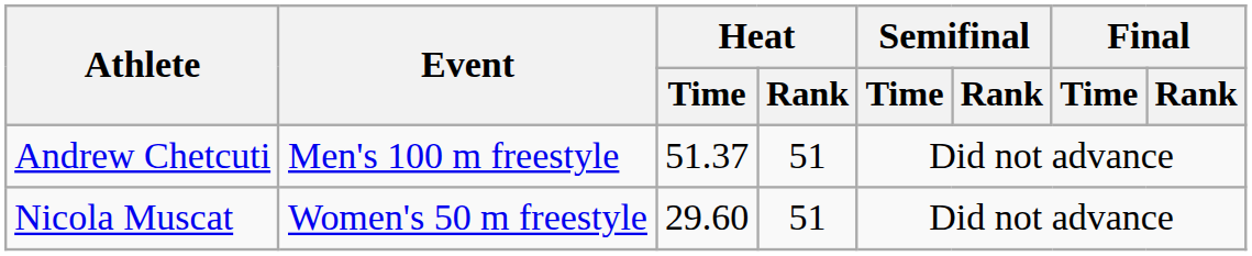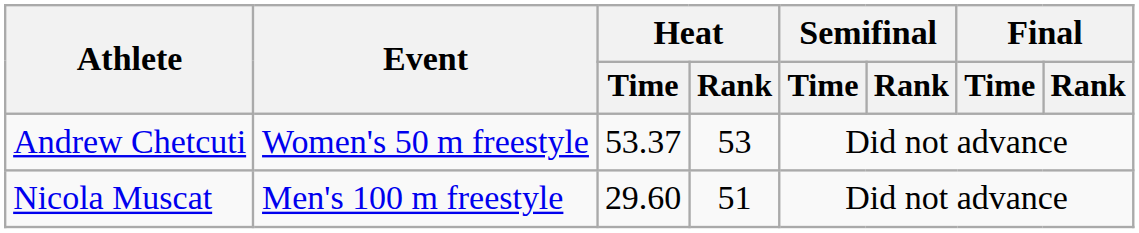Andrew Chetcuti | Event: Men's 100 m freestyle -> Women's 50 m freestyle
Andrew Chetcuti | Heat / Time: 51.37 -> 53.37
Andrew Chetcuti | Heat / Rank: 51 -> 53
Nicola Muscat | Event: Women's 50 m freestyle -> Men's 100 m freestyle
